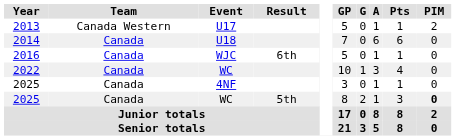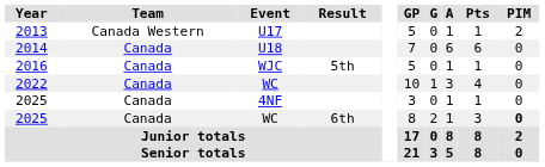2016 | Result: 6th -> 5th
2025 / WC | Result: 5th -> 6th
